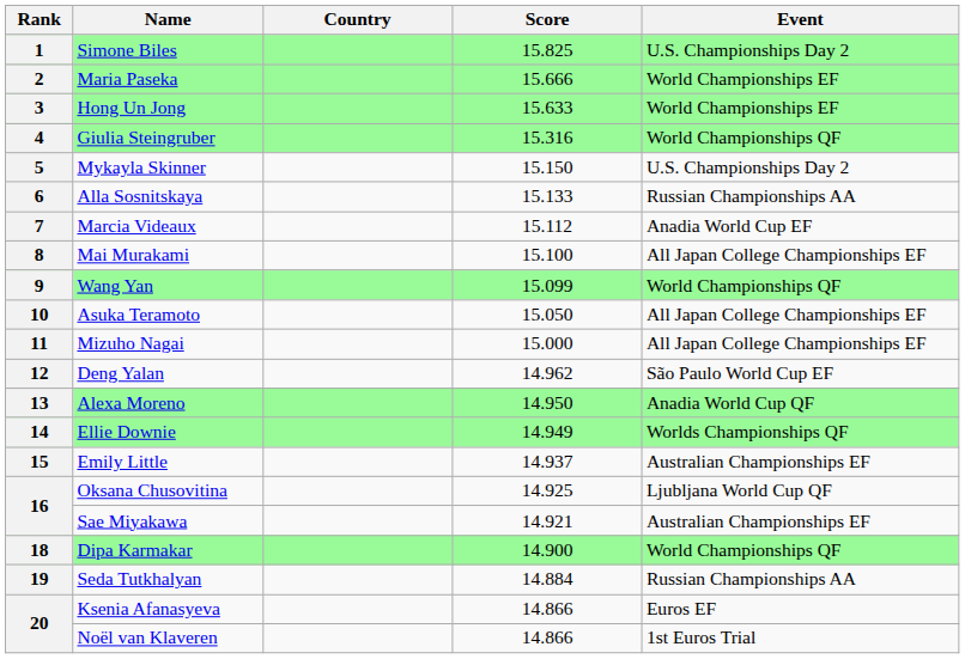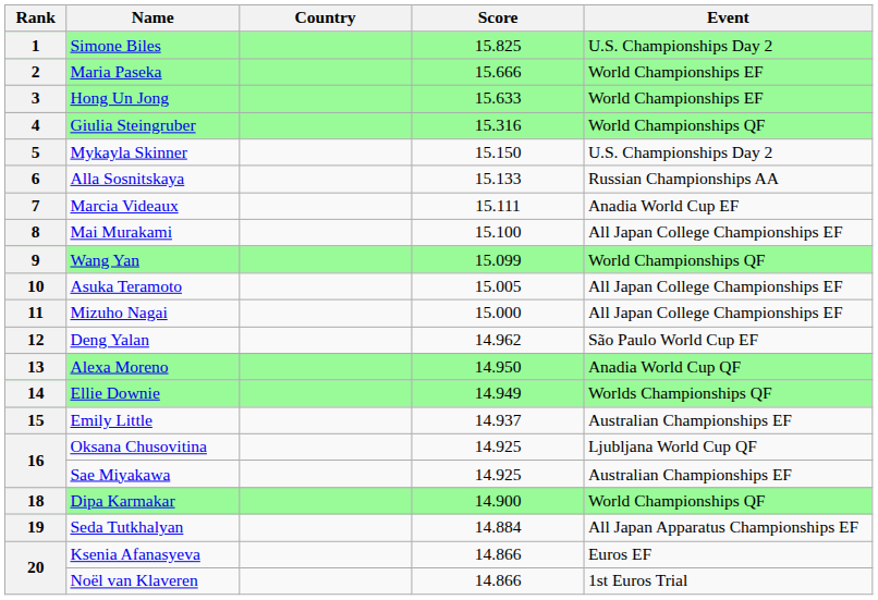7 | Score: 15.112 -> 15.111
10 | Score: 15.050 -> 15.005
16 / Sae Miyakawa | Score: 14.921 -> 14.925
19 | Event: Russian Championships AA -> All Japan Apparatus Championships EF
